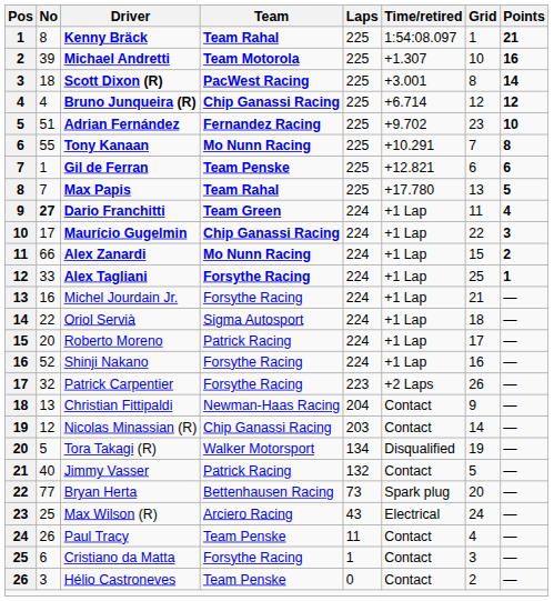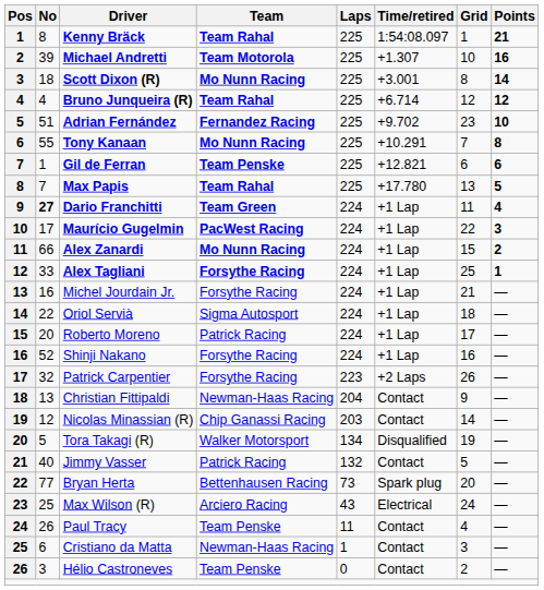Scott Dixon (R) | Team: PacWest Racing -> Mo Nunn Racing
Bruno Junqueira (R) | Team: Chip Ganassi Racing -> Team Rahal
Maurício Gugelmin | Team: Chip Ganassi Racing -> PacWest Racing
Cristiano da Matta | Team: Forsythe Racing -> Newman-Haas Racing
